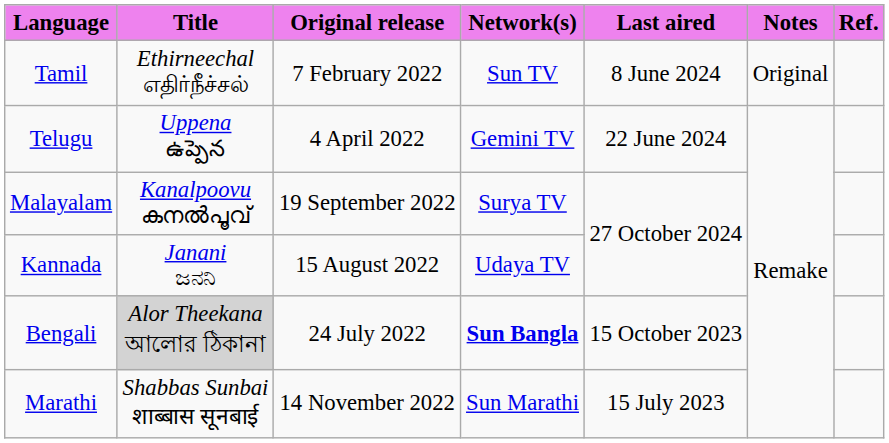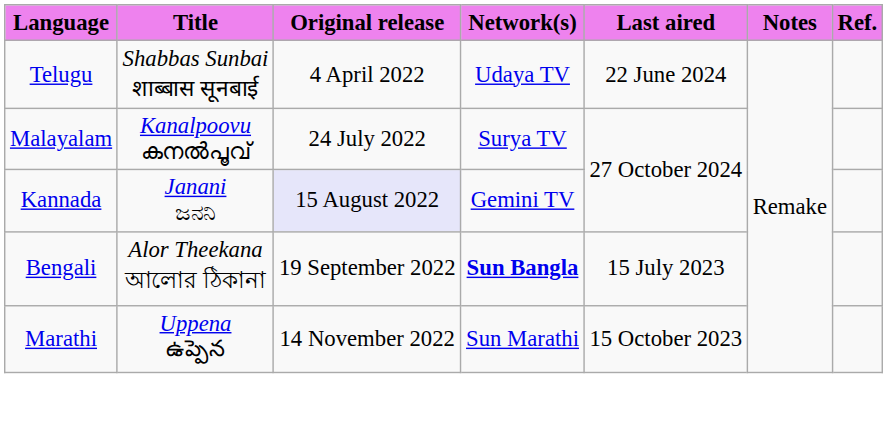- row: Tamil | Ethirneechal எதிர்நீச்சல் | 7 February 2022 | Sun TV | 8 June 2024 | Original
Telugu | Title: Uppena ఉప్పెన -> Shabbas Sunbai शाब्बास सूनबाई
Telugu | Network(s): Gemini TV -> Udaya TV
Malayalam | Original release: 19 September 2022 -> 24 July 2022
Kannada | Original release: no background -> lavender background
Kannada | Network(s): Udaya TV -> Gemini TV
Bengali | Title: lightgrey background -> no background
Bengali | Original release: 24 July 2022 -> 19 September 2022
Bengali | Last aired: 15 October 2023 -> 15 July 2023
Marathi | Title: Shabbas Sunbai शाब्बास सूनबाई -> Uppena ఉప్పెన
Marathi | Last aired: 15 July 2023 -> 15 October 2023
